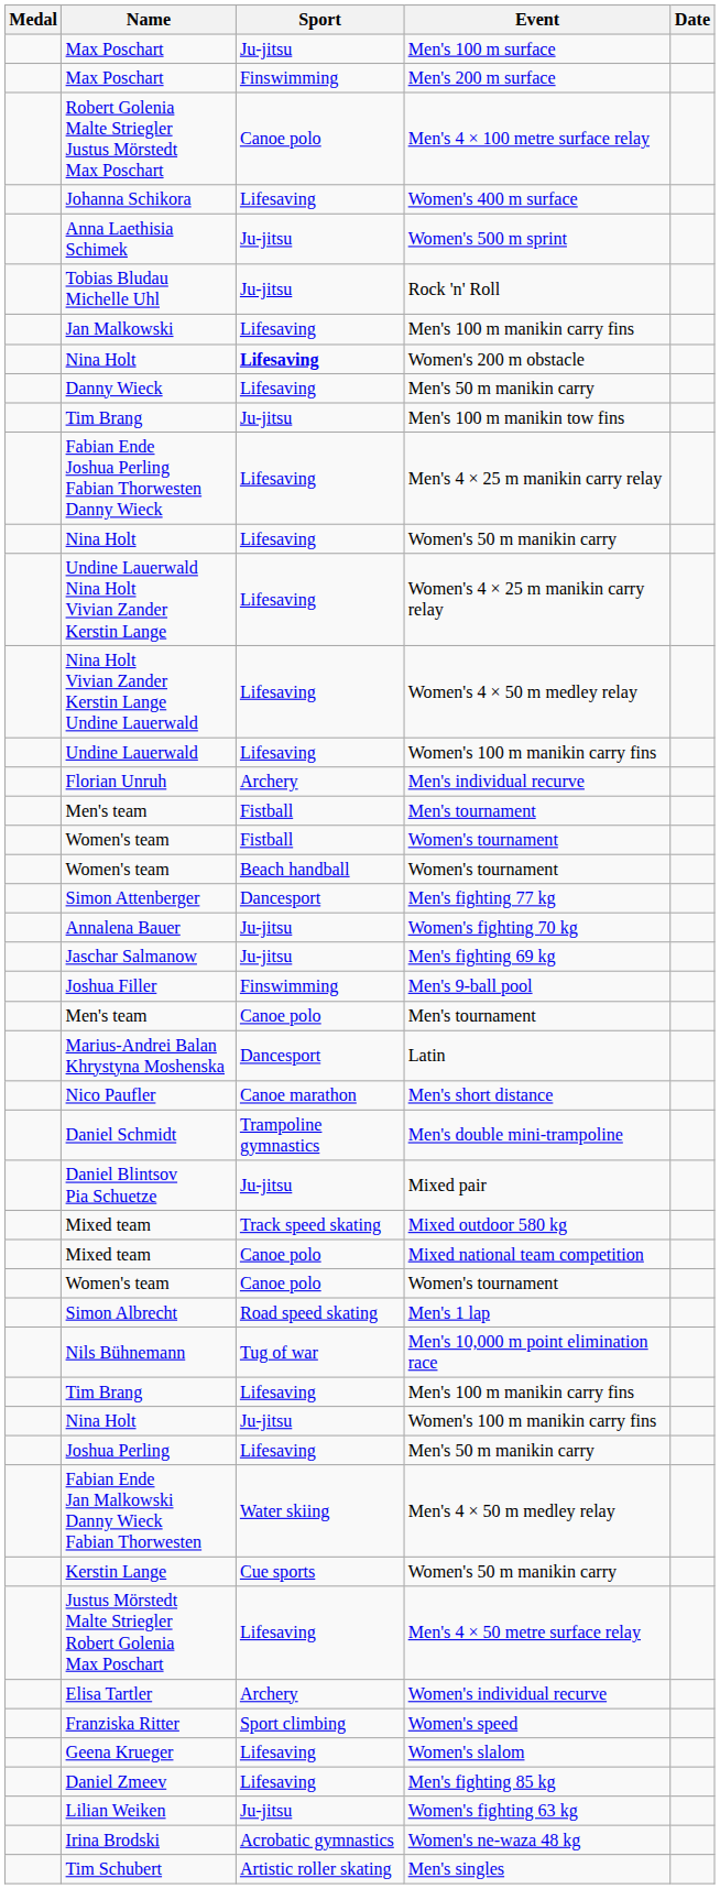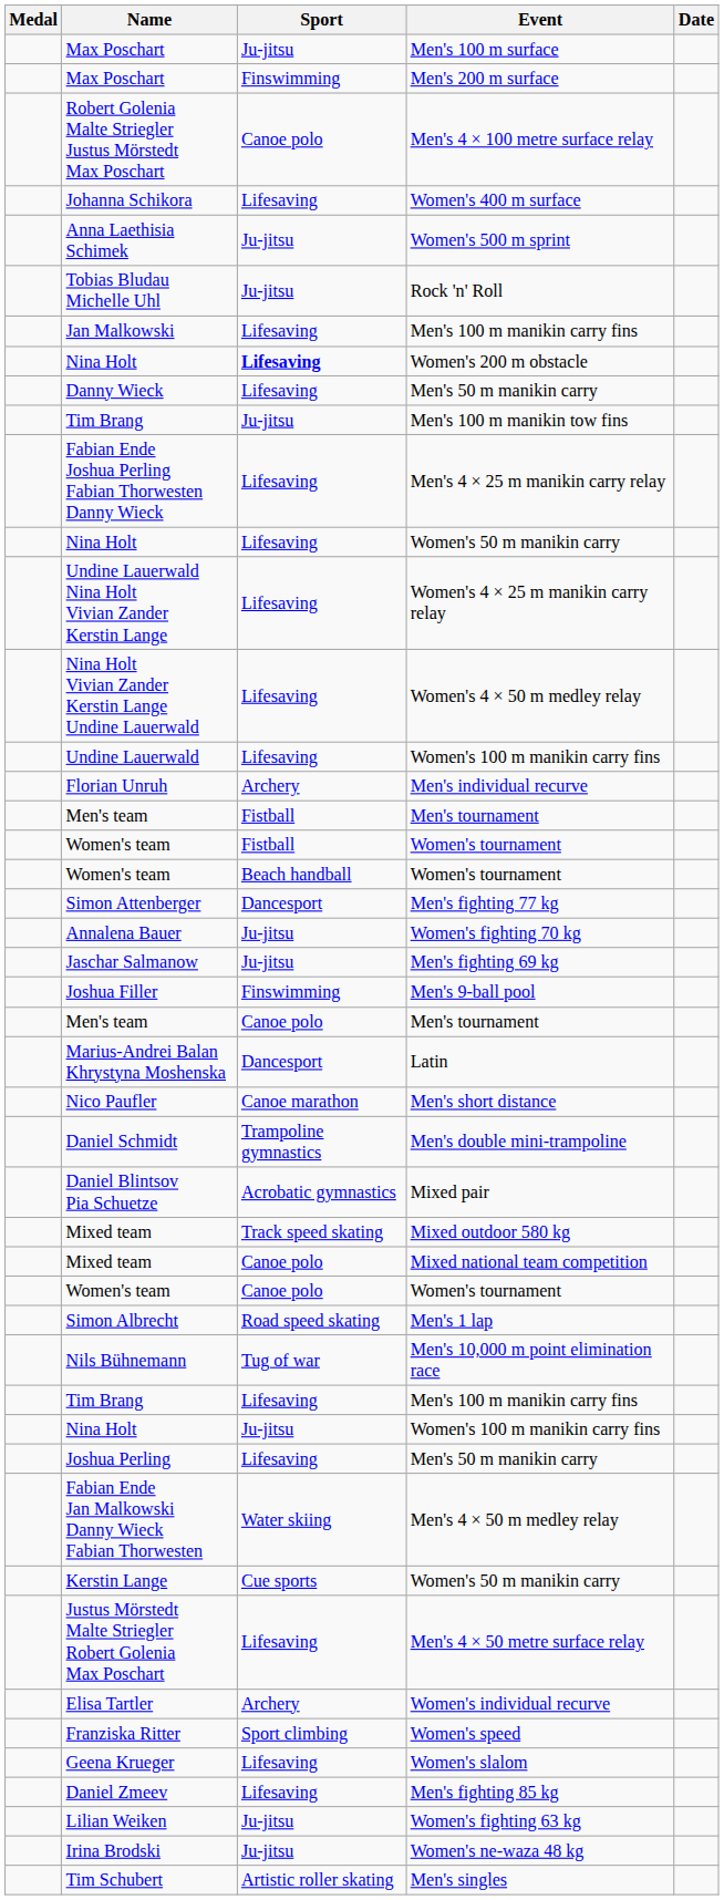Mixed pair | Sport: Ju-jitsu -> Acrobatic gymnastics
Women's ne-waza 48 kg | Sport: Acrobatic gymnastics -> Ju-jitsu
